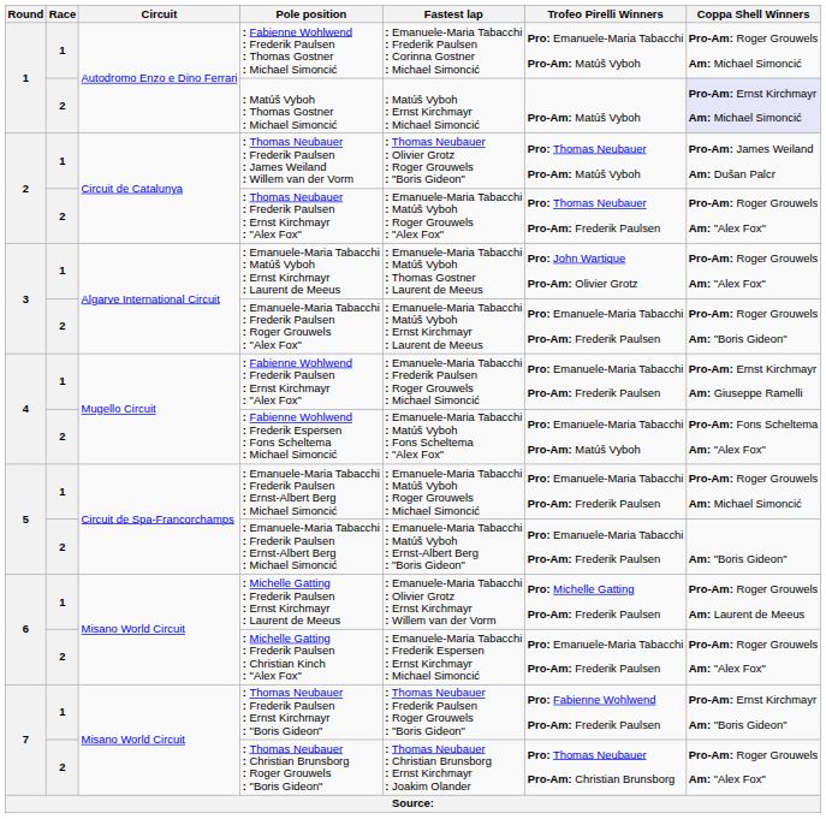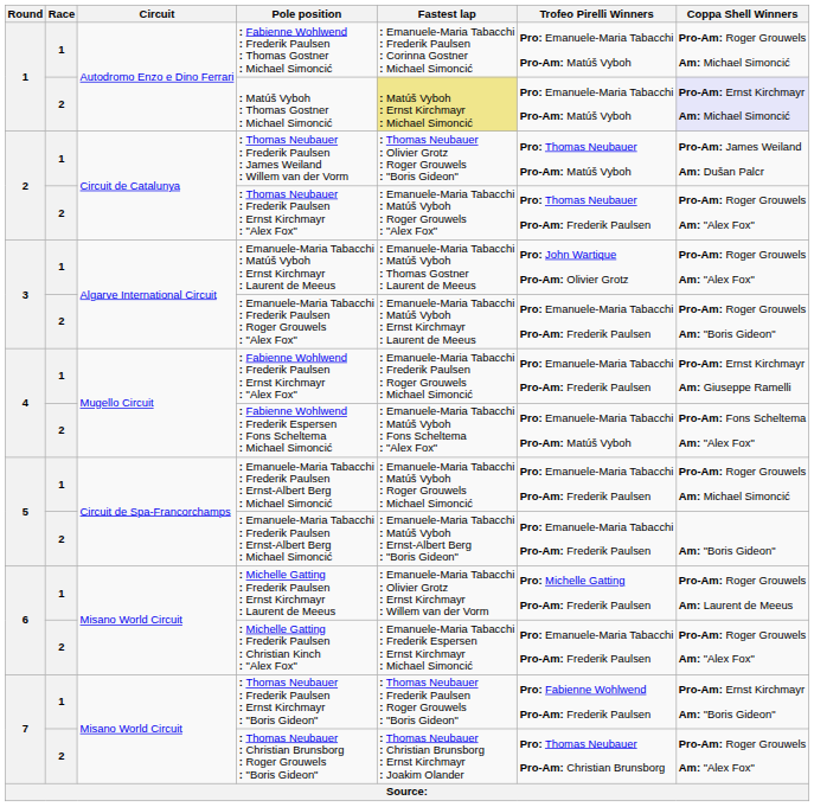: Matúš Vyboh : Thomas Gostner : Michael Simoncić | Fastest lap: no background -> khaki background
: Matúš Vyboh : Thomas Gostner : Michael Simoncić | Trofeo Pirelli Winners: Pro-Am: Matúš Vyboh -> Pro: Emanuele-Maria Tabacchi Pro-Am: Matúš Vyboh
